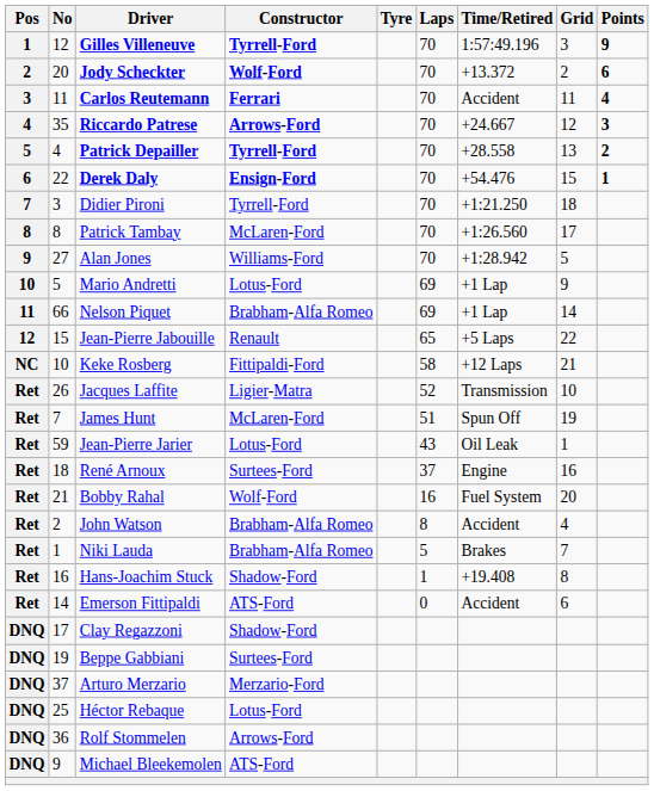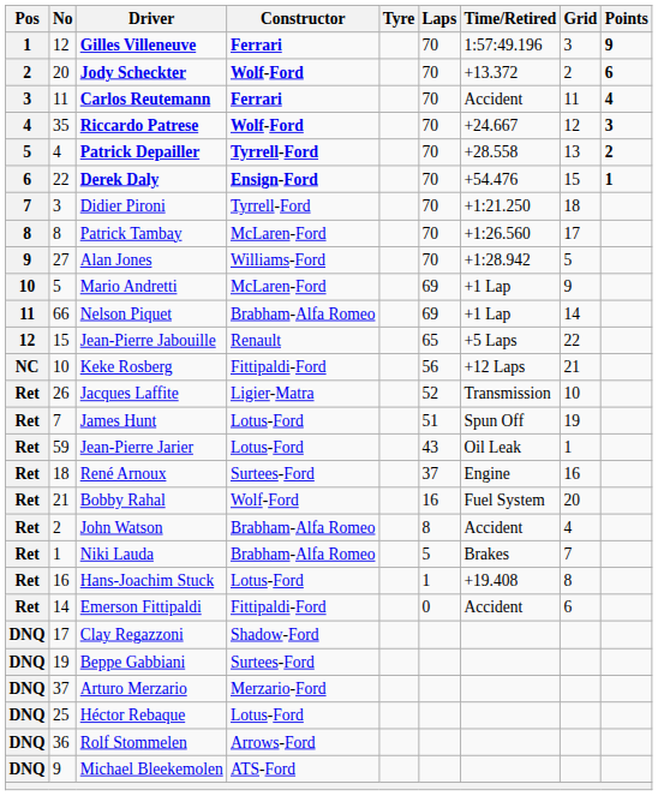Gilles Villeneuve | Constructor: Tyrrell-Ford -> Ferrari
Riccardo Patrese | Constructor: Arrows-Ford -> Wolf-Ford
Mario Andretti | Constructor: Lotus-Ford -> McLaren-Ford
Keke Rosberg | Laps: 58 -> 56
James Hunt | Constructor: McLaren-Ford -> Lotus-Ford
Hans-Joachim Stuck | Constructor: Shadow-Ford -> Lotus-Ford
Emerson Fittipaldi | Constructor: ATS-Ford -> Fittipaldi-Ford
